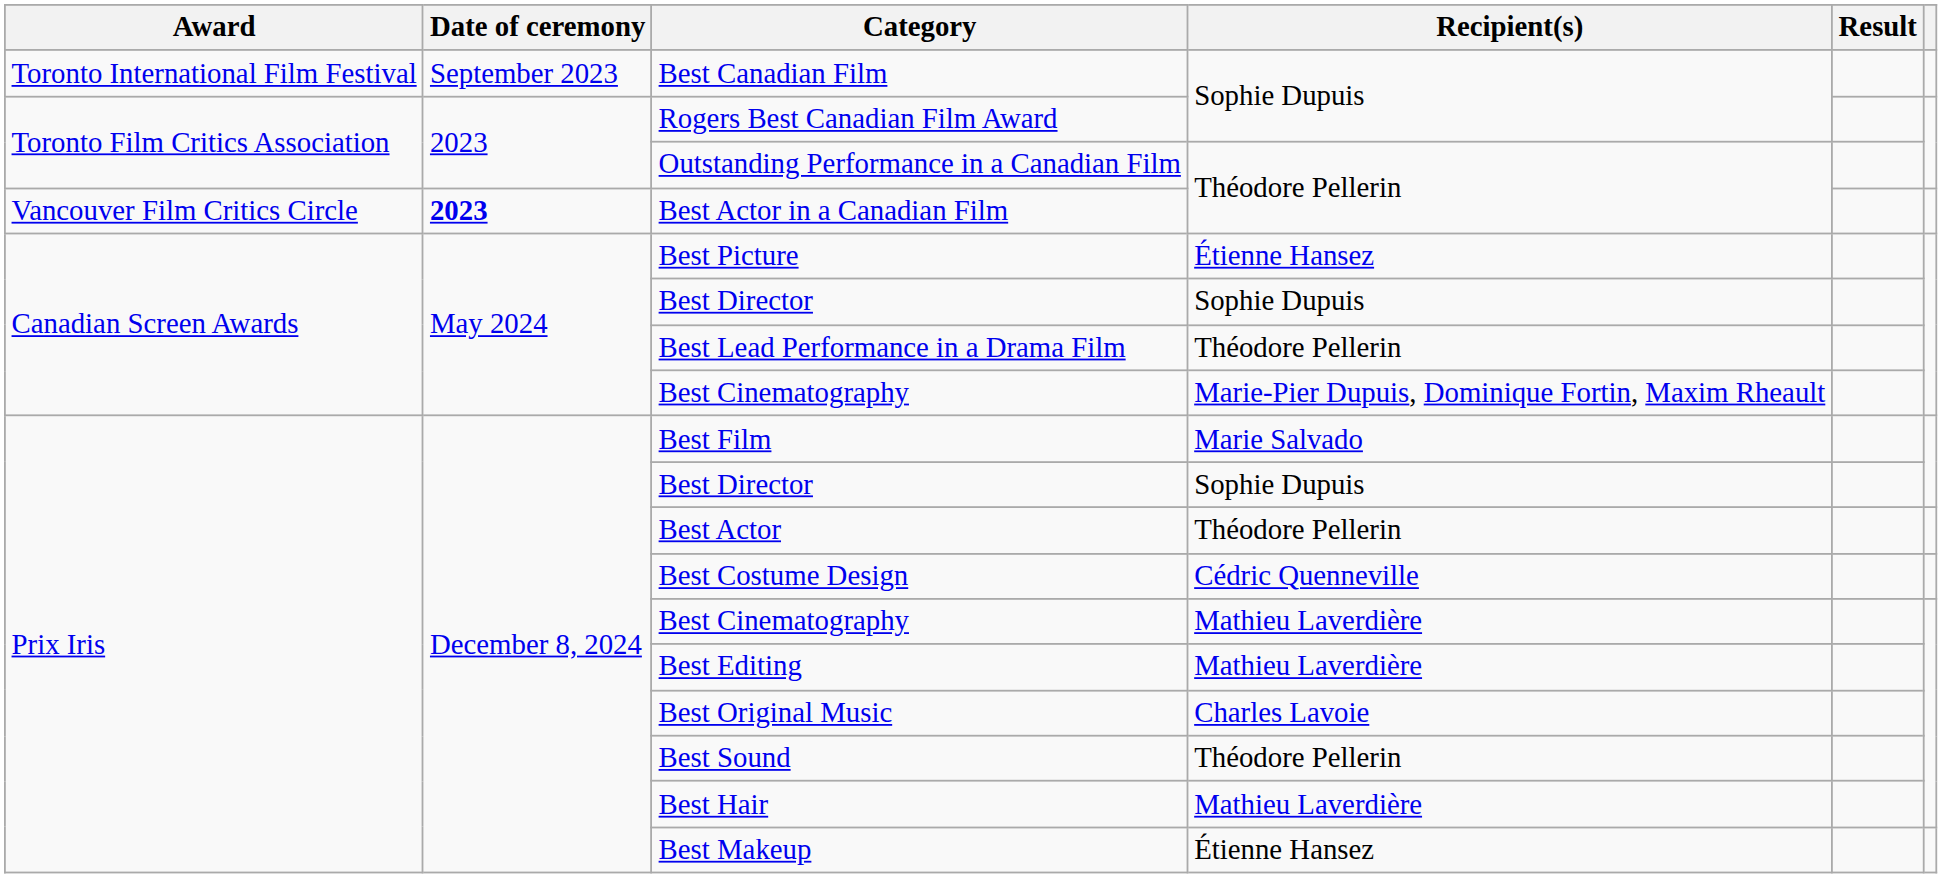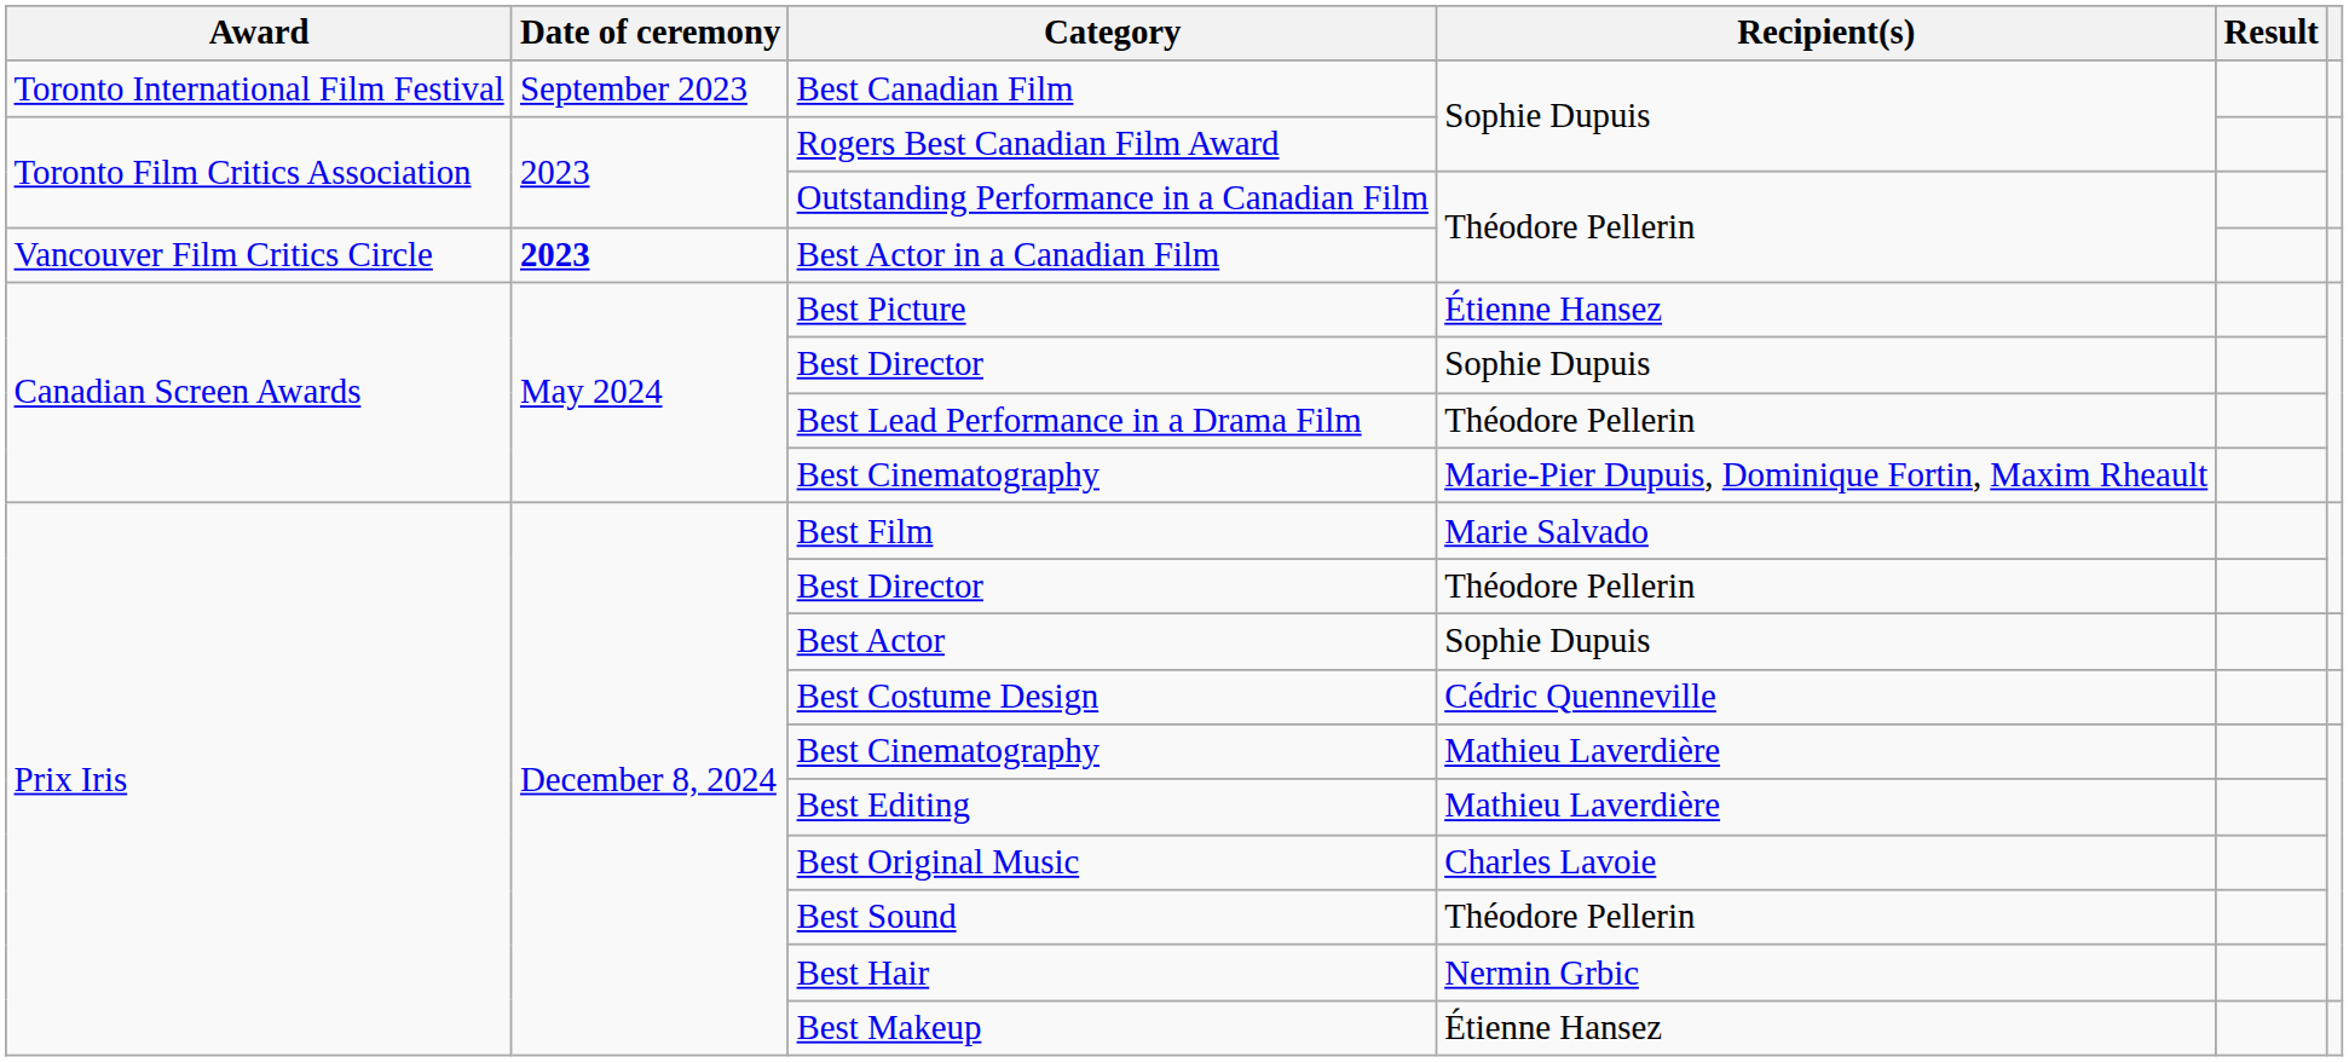Prix Iris / Best Director | Recipient(s): Sophie Dupuis -> Théodore Pellerin
Best Actor | Recipient(s): Théodore Pellerin -> Sophie Dupuis
Best Hair | Recipient(s): Mathieu Laverdière -> Nermin Grbic
